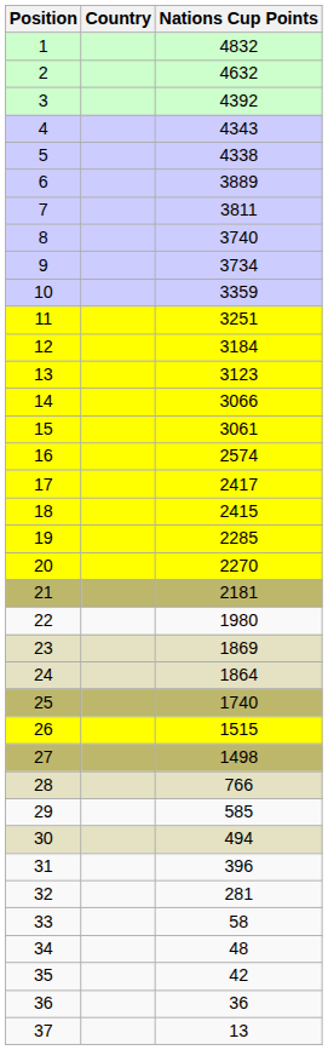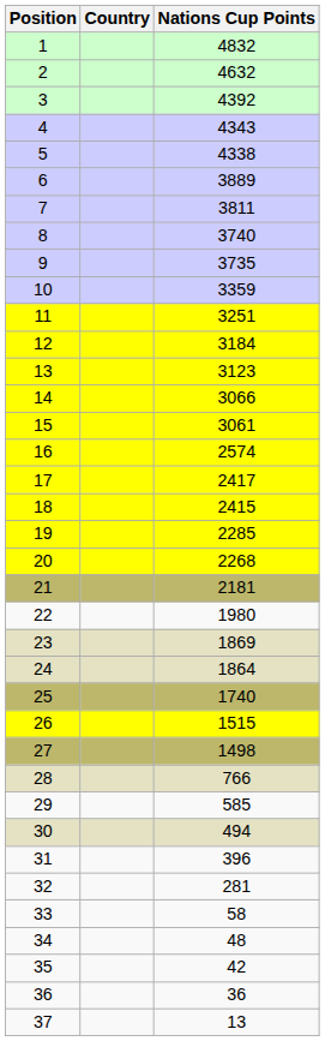9 | Nations Cup Points: 3734 -> 3735
20 | Nations Cup Points: 2270 -> 2268
